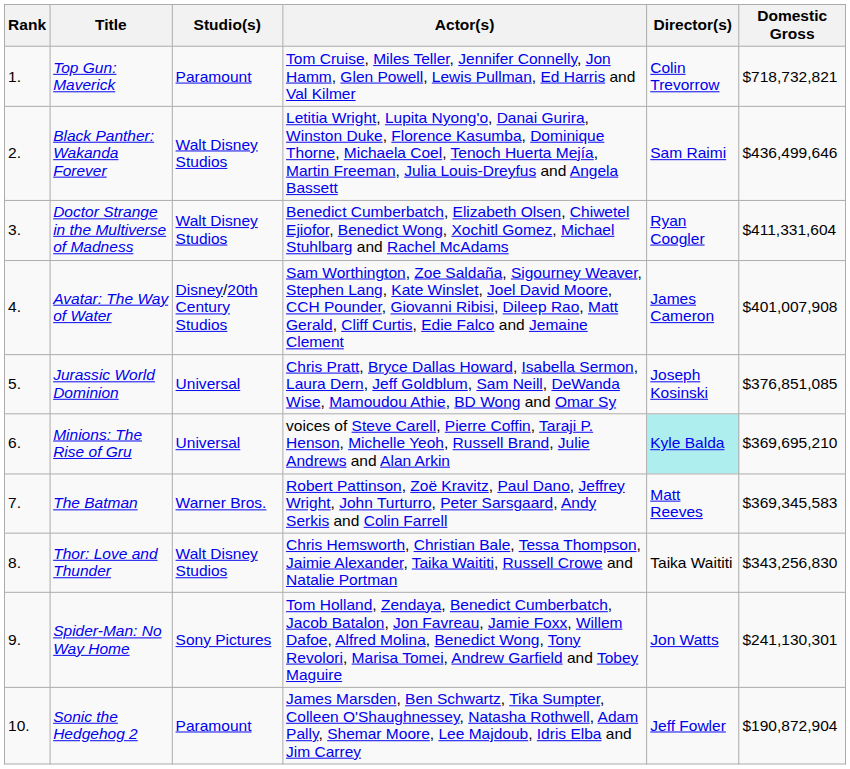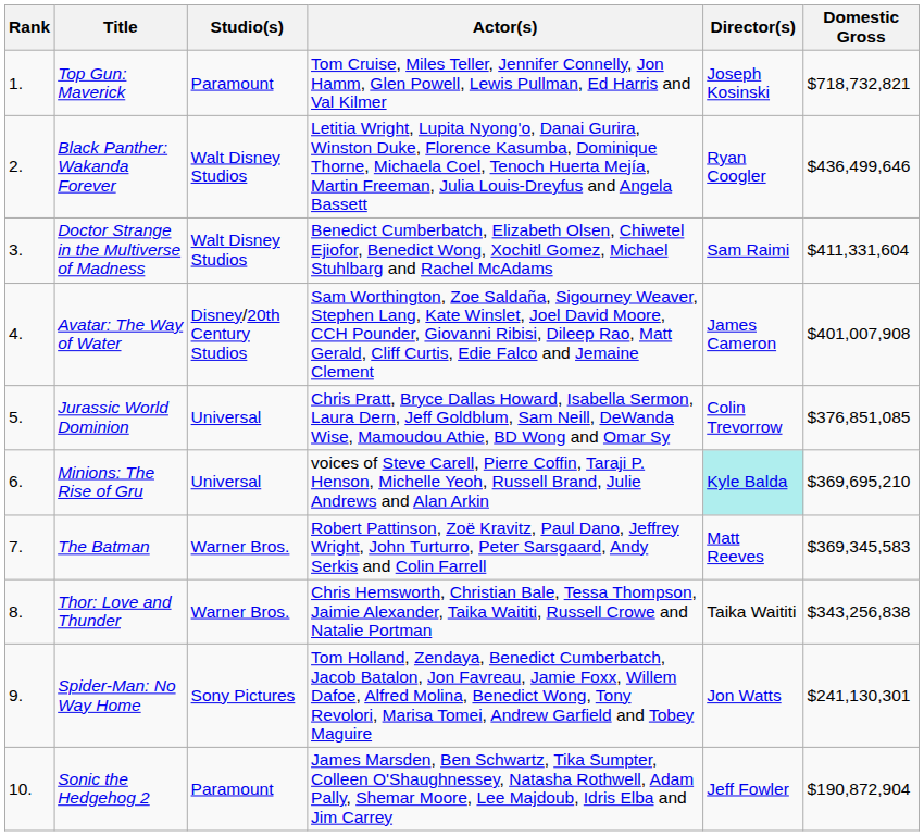Top Gun: Maverick | Director(s): Colin Trevorrow -> Joseph Kosinski
Black Panther: Wakanda Forever | Director(s): Sam Raimi -> Ryan Coogler
Doctor Strange in the Multiverse of Madness | Director(s): Ryan Coogler -> Sam Raimi
Jurassic World Dominion | Director(s): Joseph Kosinski -> Colin Trevorrow
Thor: Love and Thunder | Studio(s): Walt Disney Studios -> Warner Bros.
Thor: Love and Thunder | Domestic Gross: $343,256,830 -> $343,256,838
